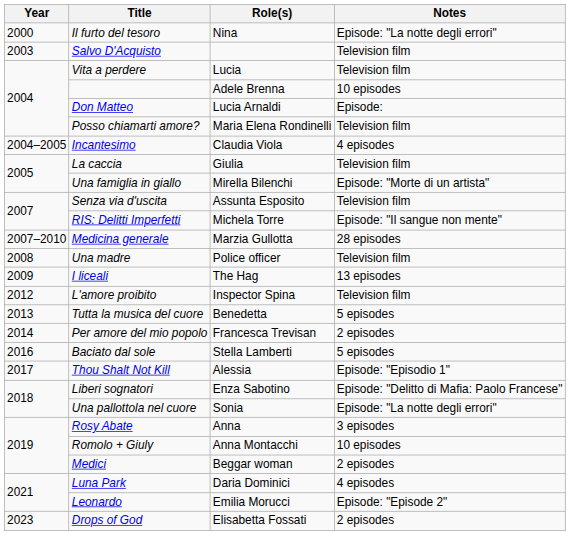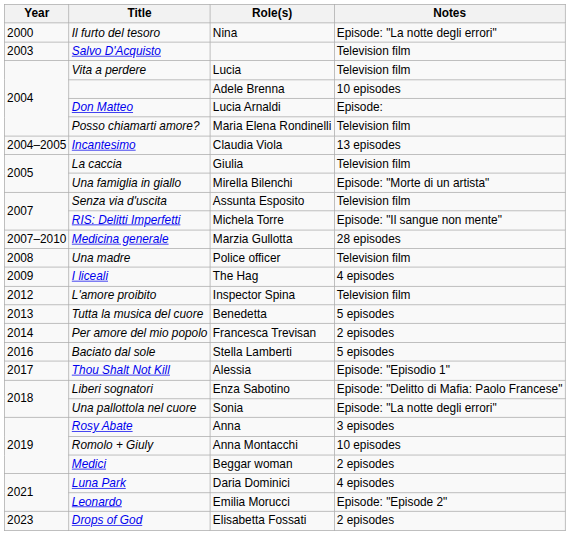Incantesimo | Notes: 4 episodes -> 13 episodes
I liceali | Notes: 13 episodes -> 4 episodes
